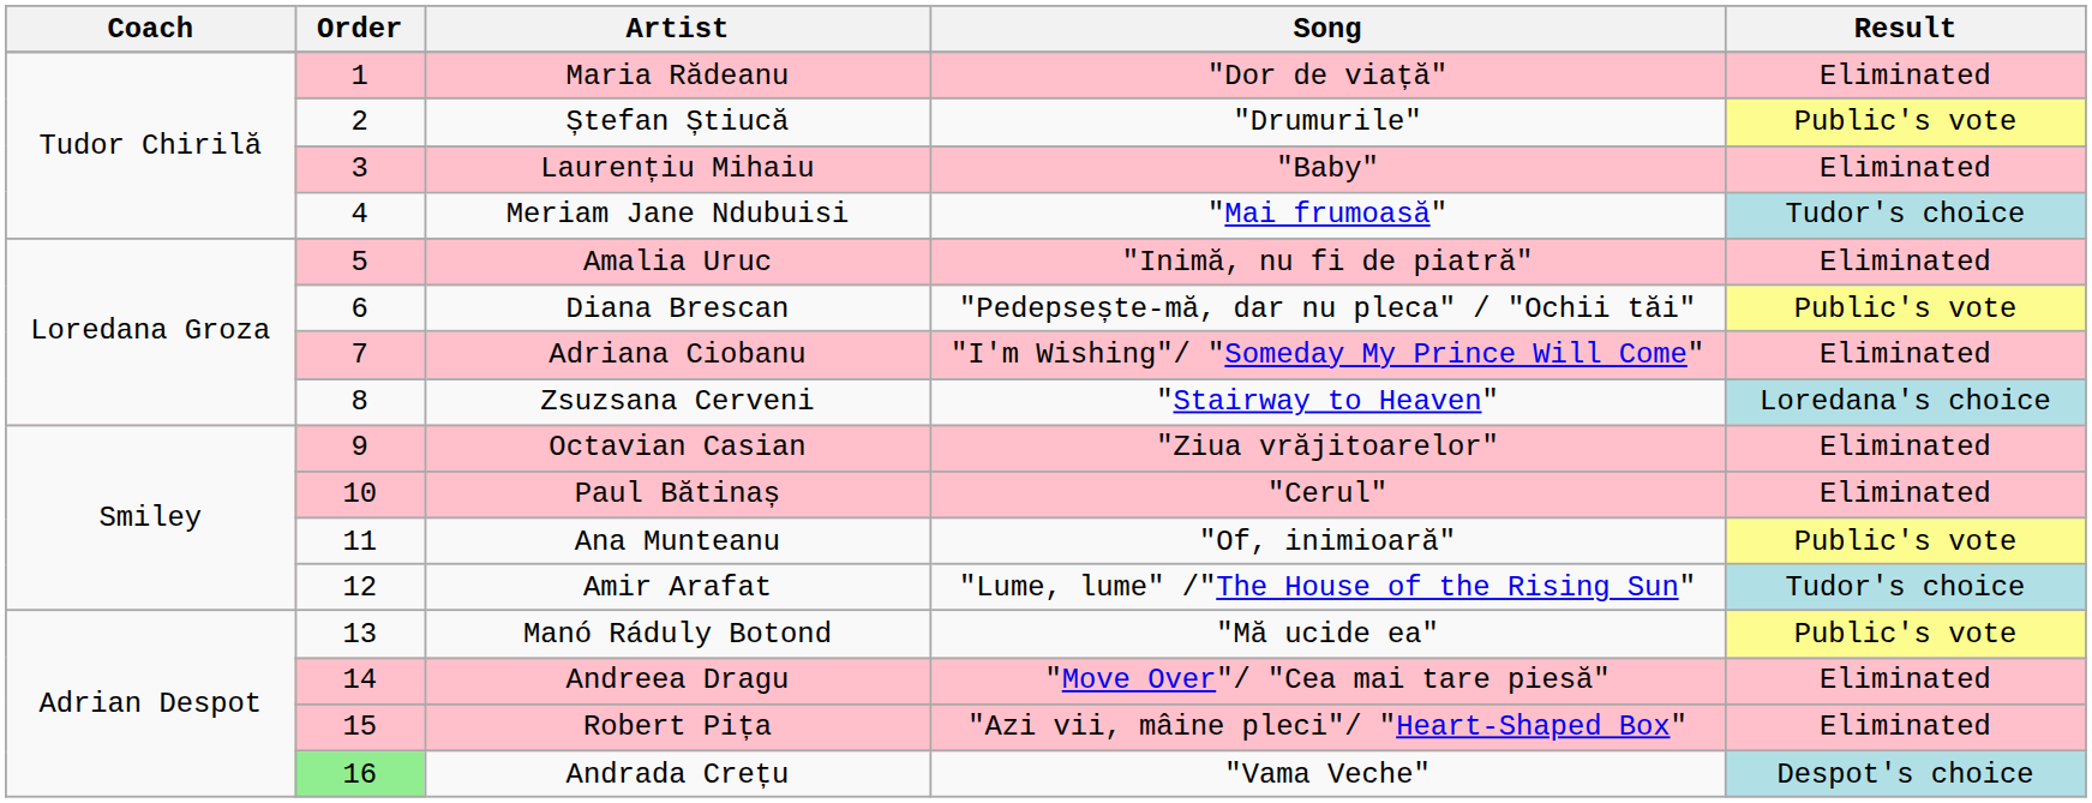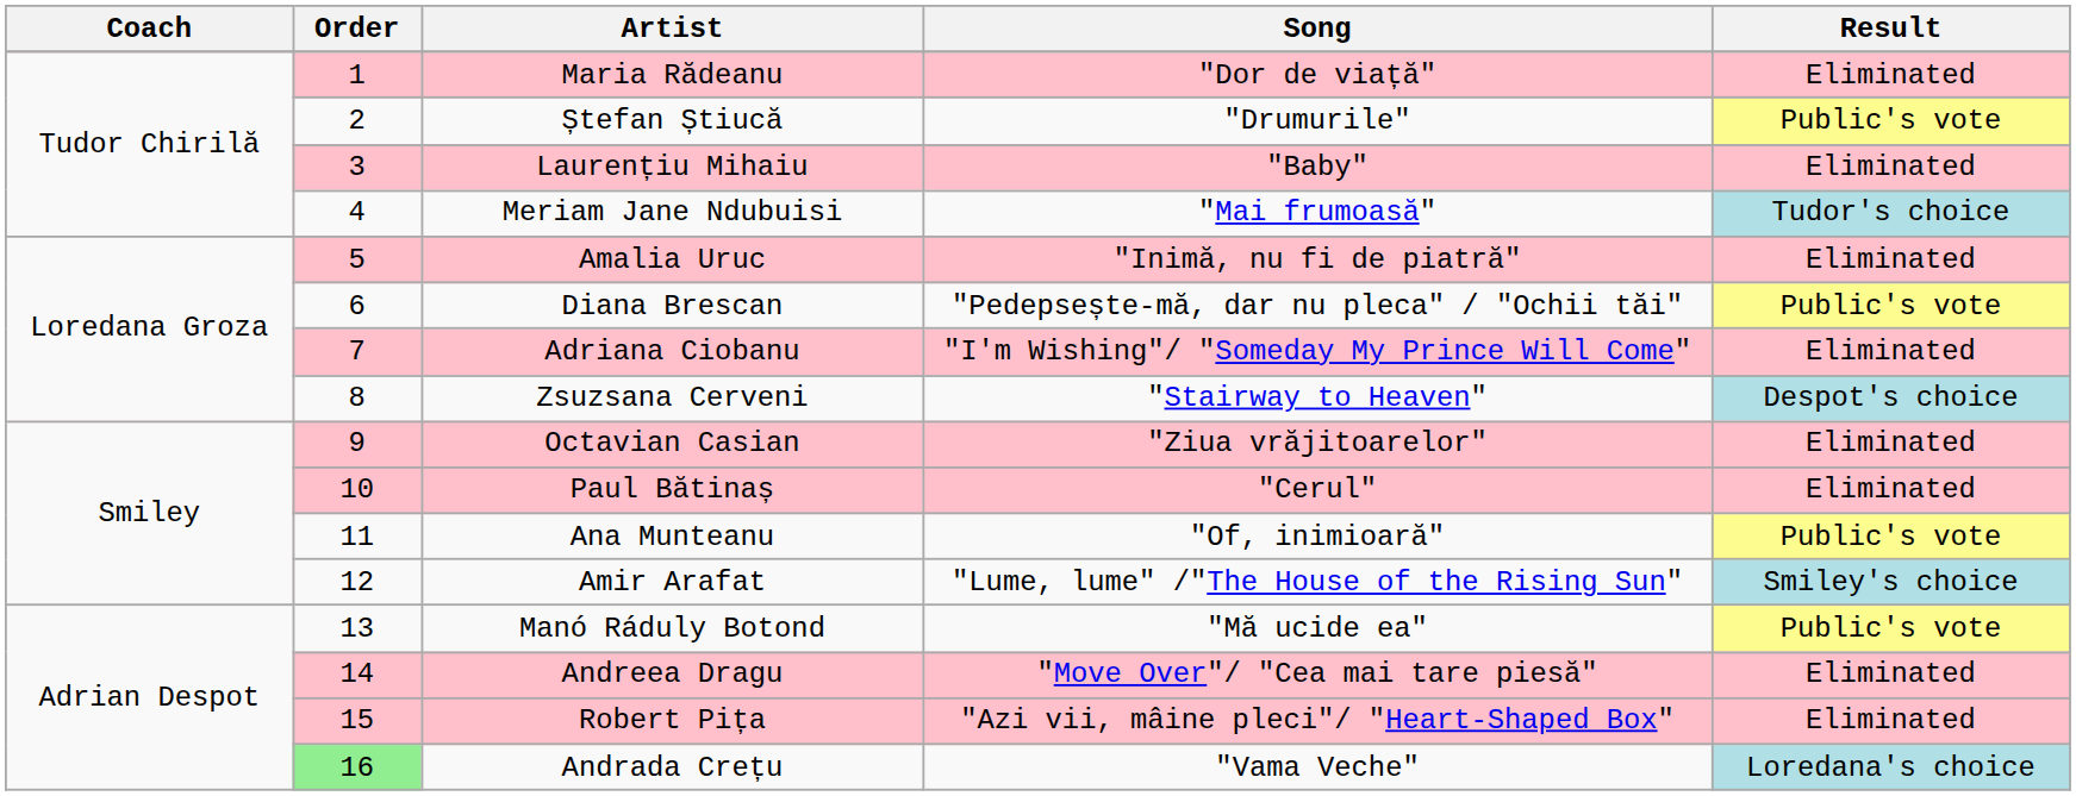Zsuzsana Cerveni | Result: Loredana's choice -> Despot's choice
Amir Arafat | Result: Tudor's choice -> Smiley's choice
Andrada Crețu | Result: Despot's choice -> Loredana's choice
